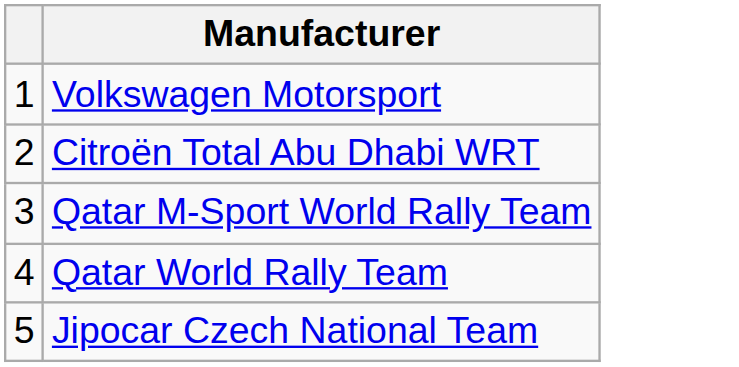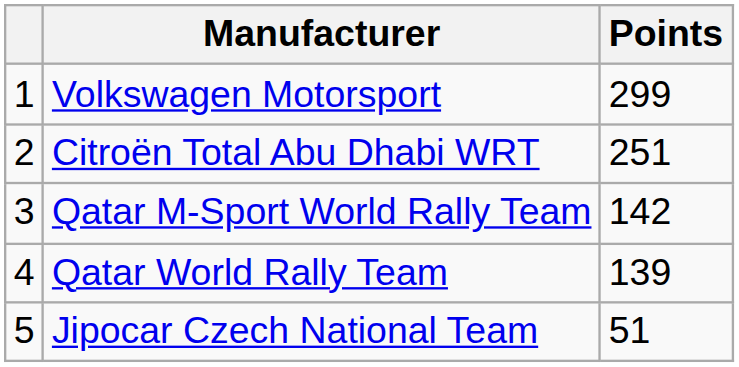+ column: Points | 299 | 251 | 142 | 139 | 51
